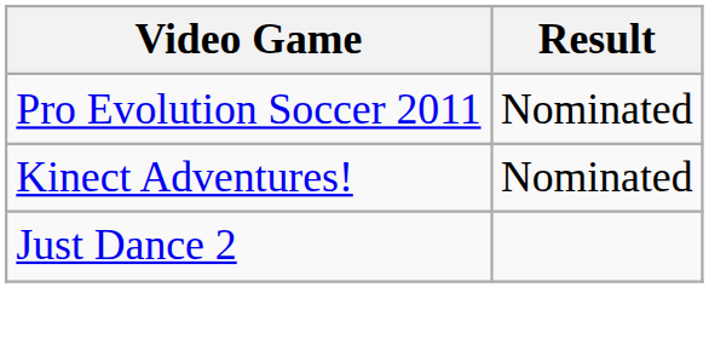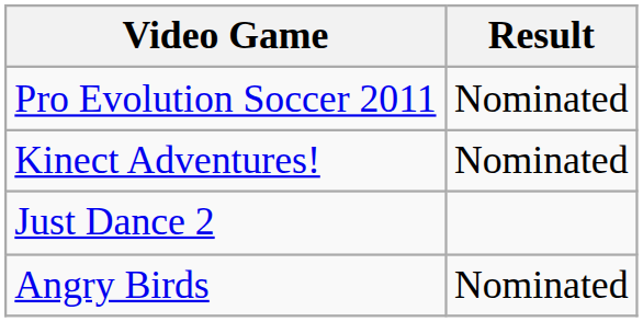+ row: Angry Birds | Nominated
